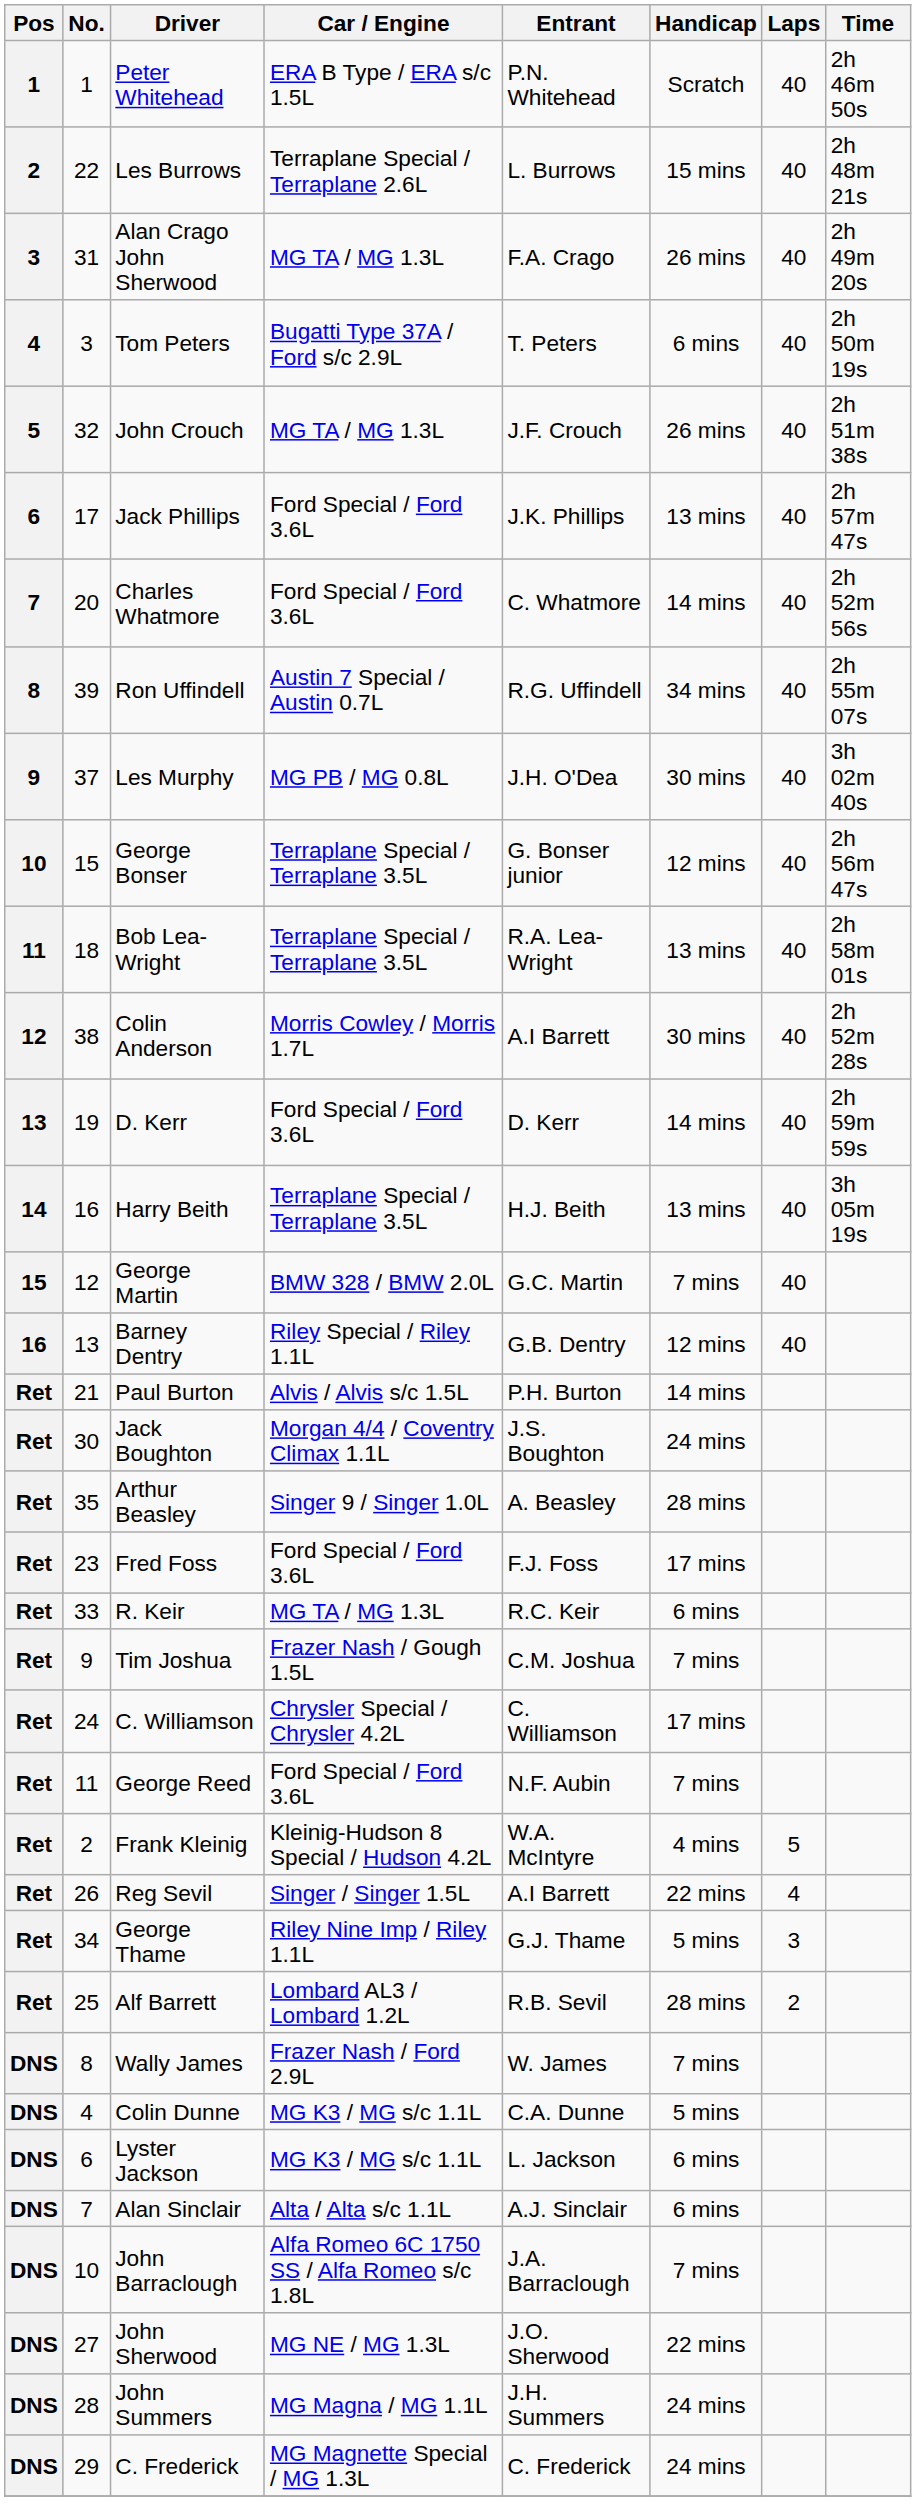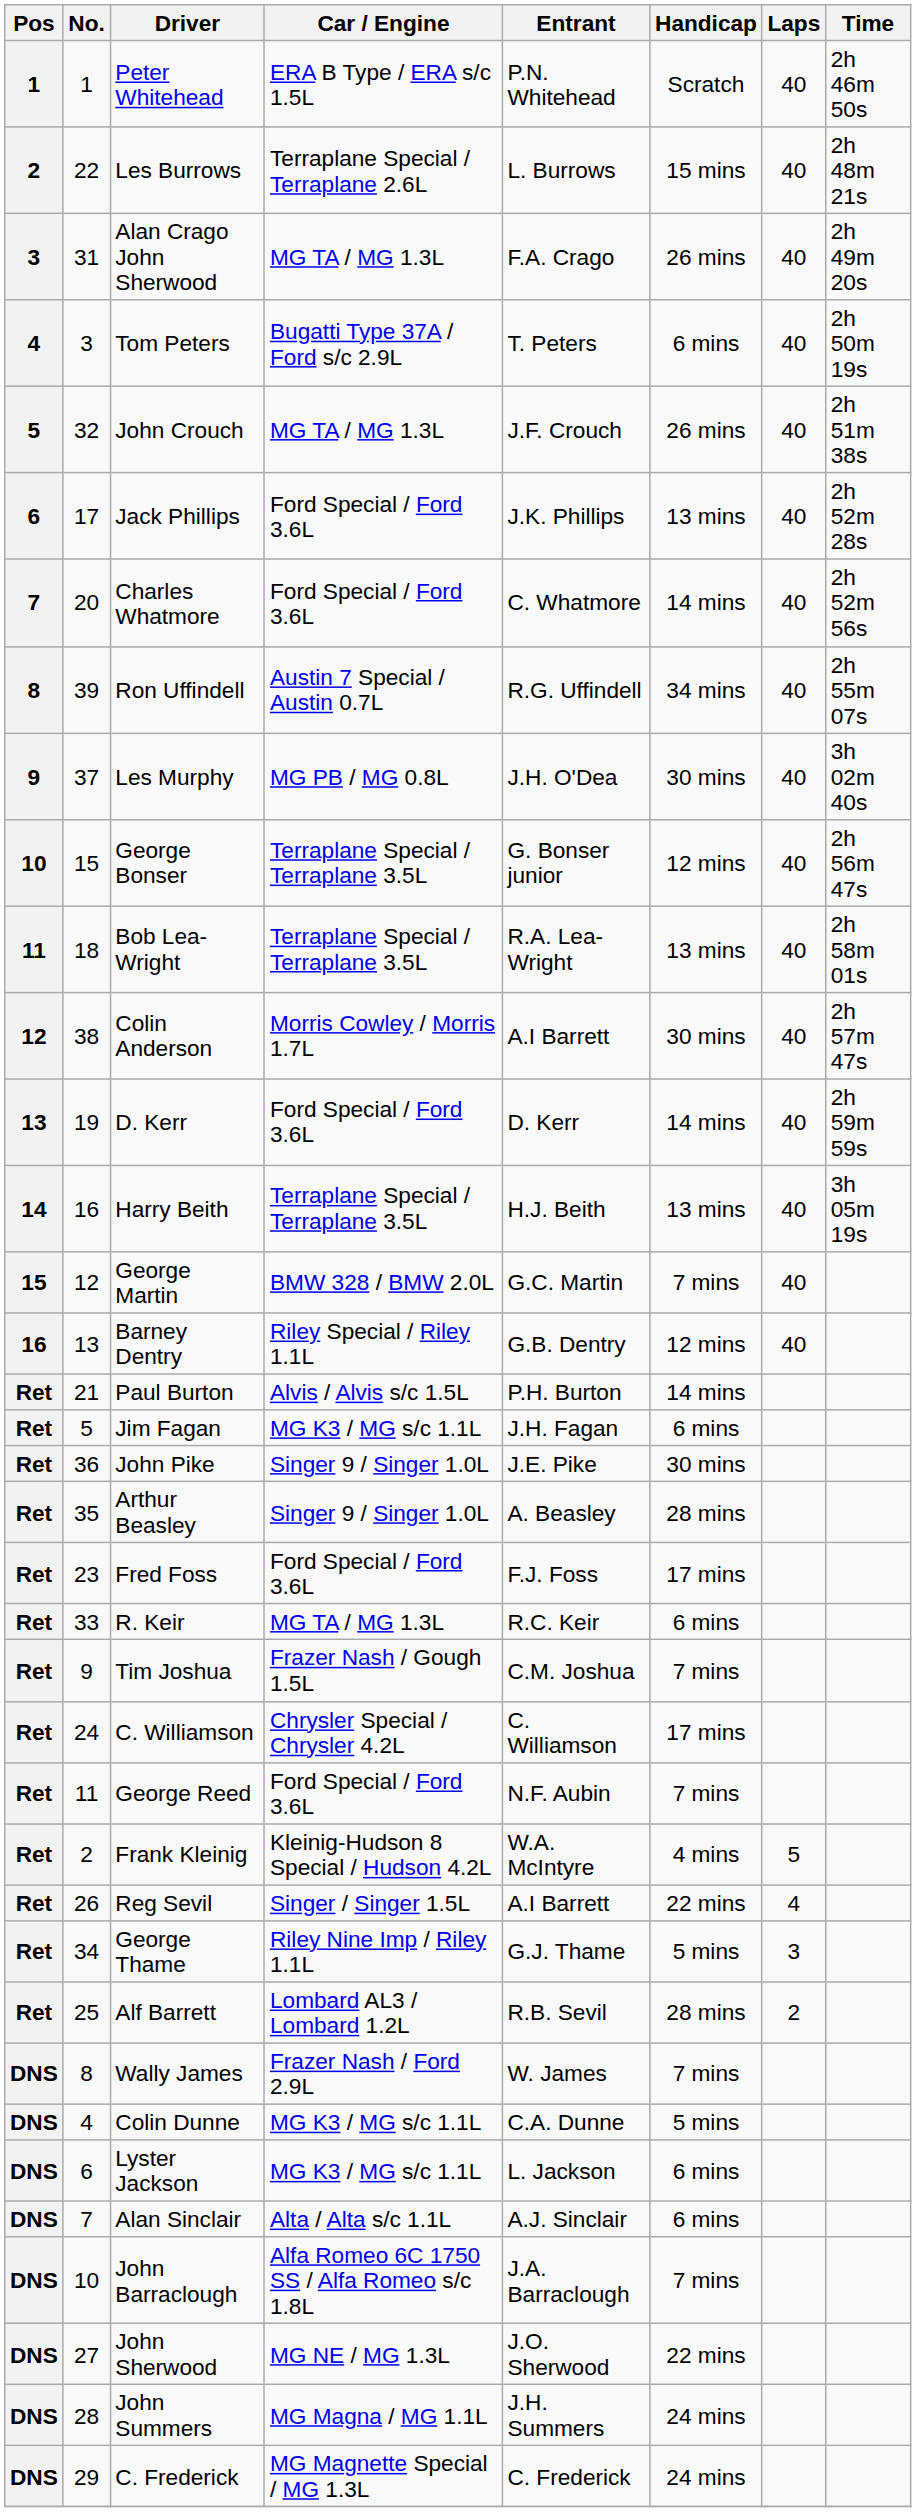Jack Phillips | Time: 2h 57m 47s -> 2h 52m 28s
Colin Anderson | Time: 2h 52m 28s -> 2h 57m 47s
- row: Ret | 30 | Jack Boughton | Morgan 4/4 / Coventry Climax 1.1L | J.S. Boughton | 24 mins
+ row: Ret | 5 | Jim Fagan | MG K3 / MG s/c 1.1L | J.H. Fagan | 6 mins
+ row: Ret | 36 | John Pike | Singer 9 / Singer 1.0L | J.E. Pike | 30 mins
